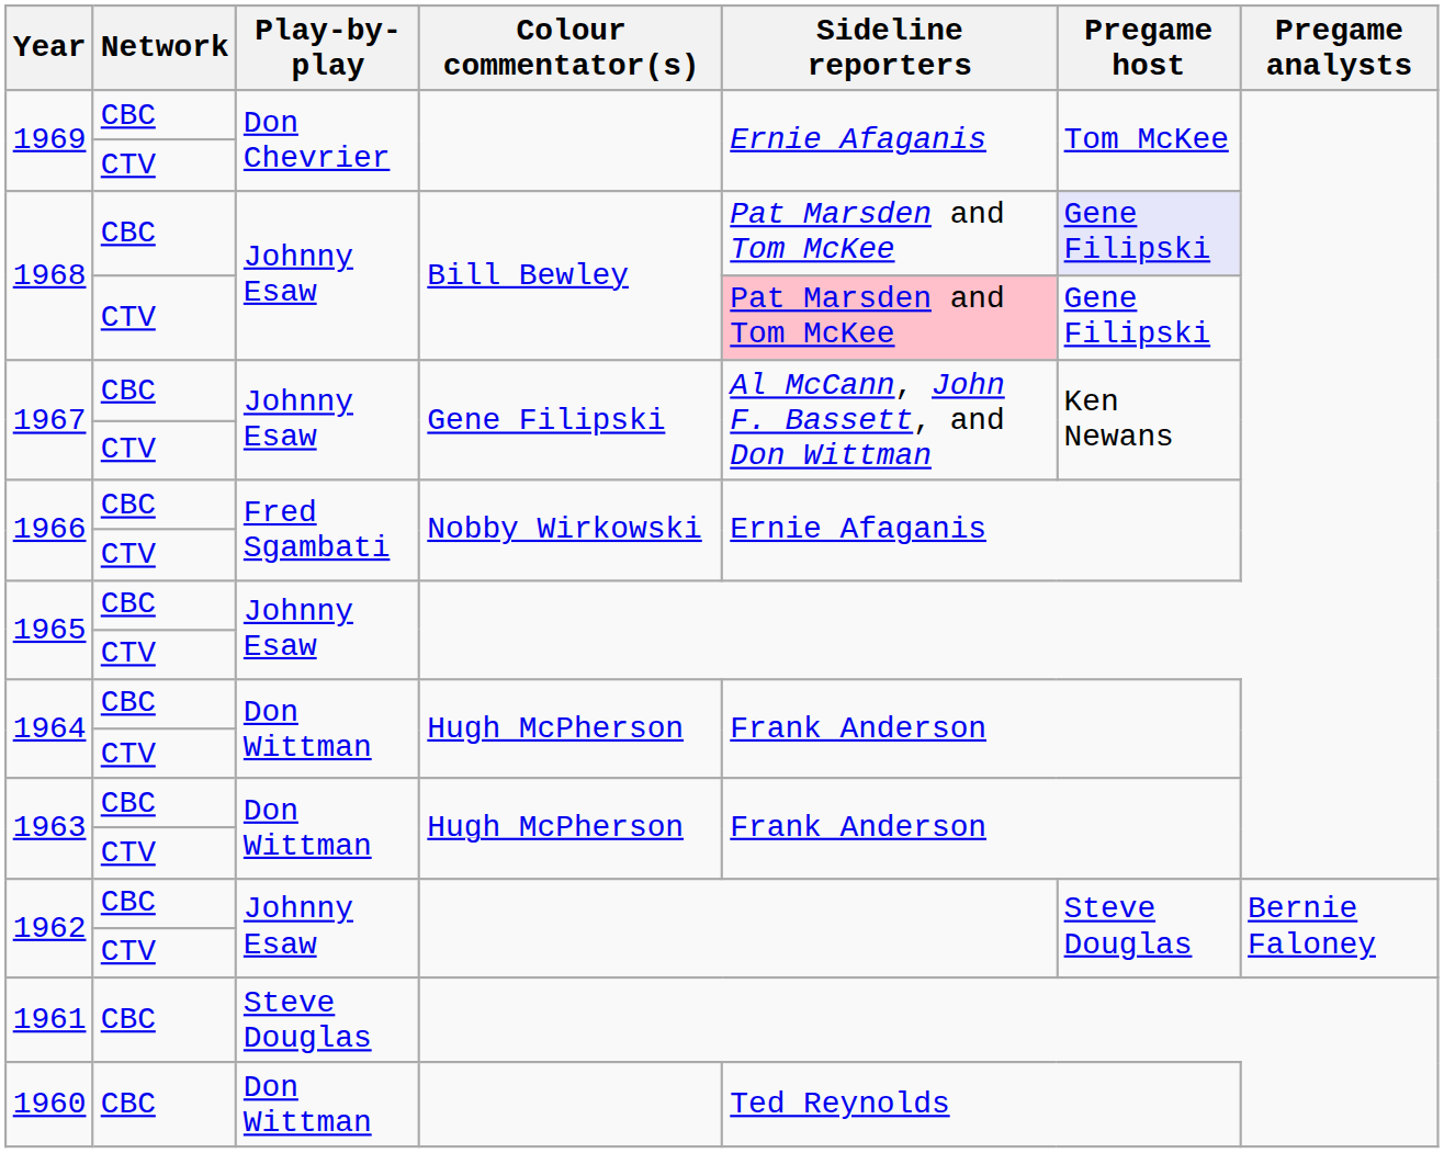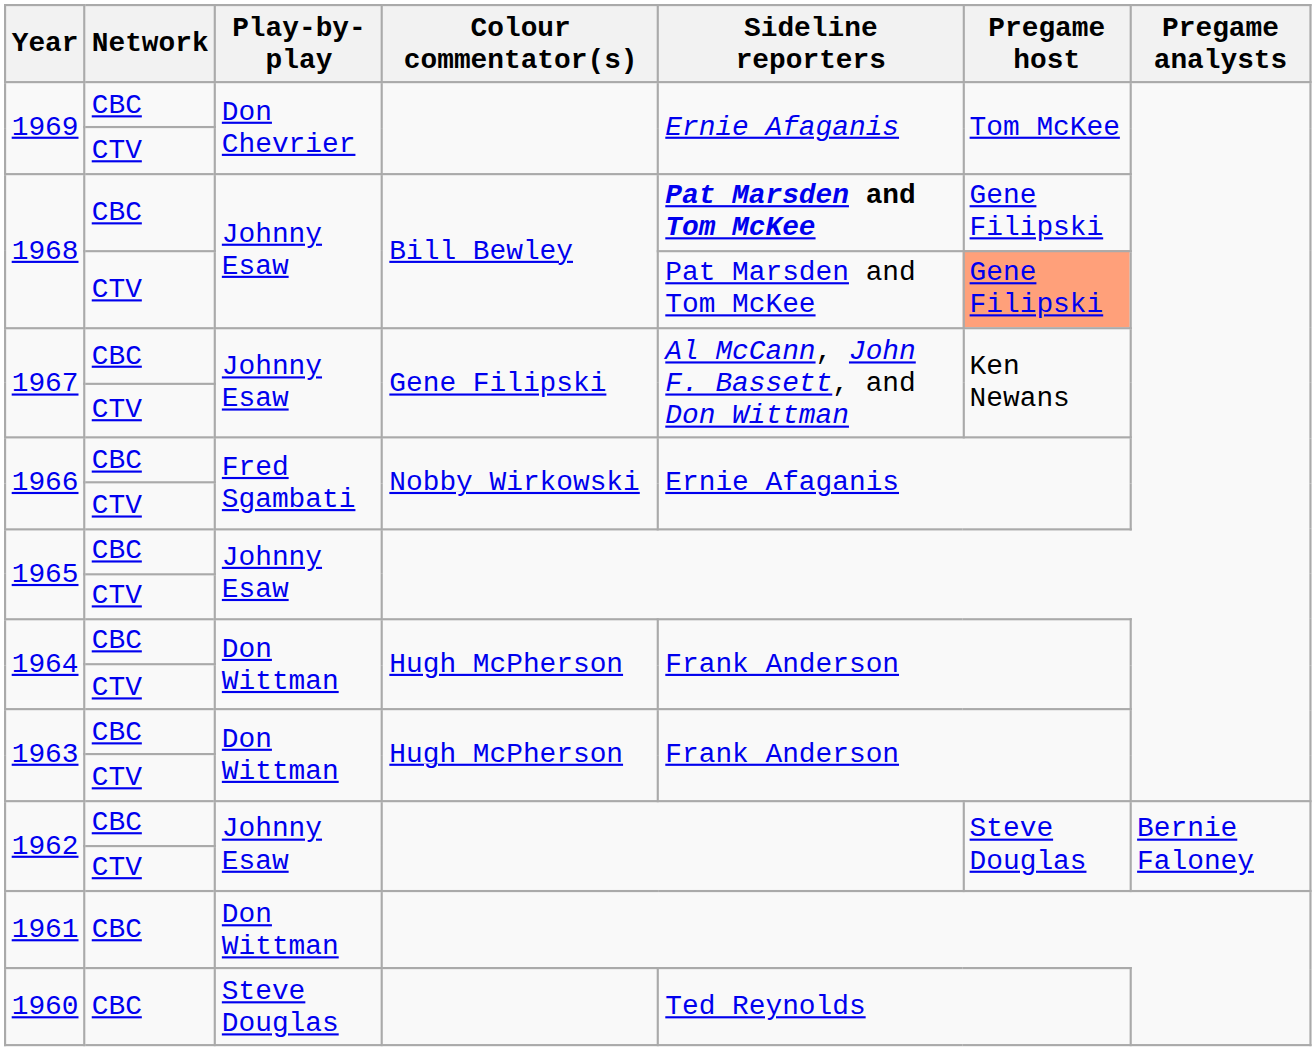1968 / CBC | Sideline reporters: normal -> bold
1968 / CBC | Pregame host: lavender background -> no background
1968 / CTV | Sideline reporters: pink background -> no background
1968 / CTV | Pregame host: no background -> lightsalmon background
1961 | Play-by-play: Steve Douglas -> Don Wittman
1960 | Play-by-play: Don Wittman -> Steve Douglas
